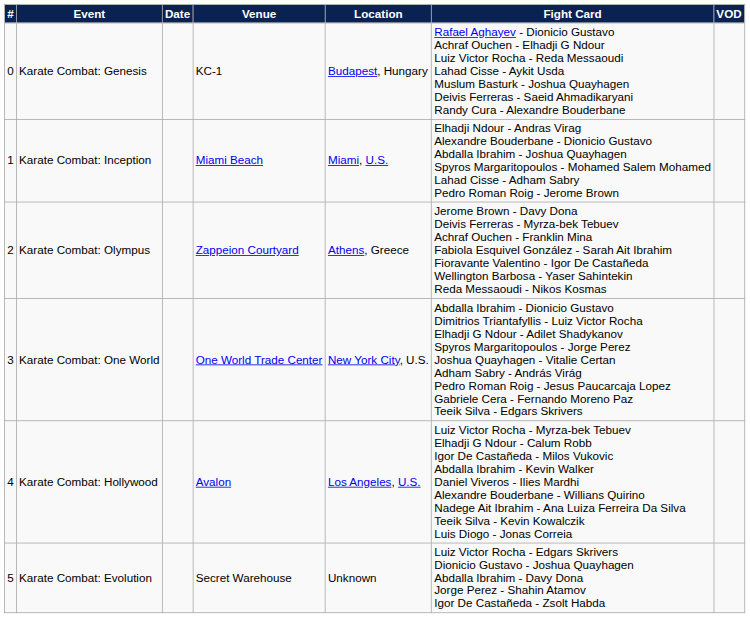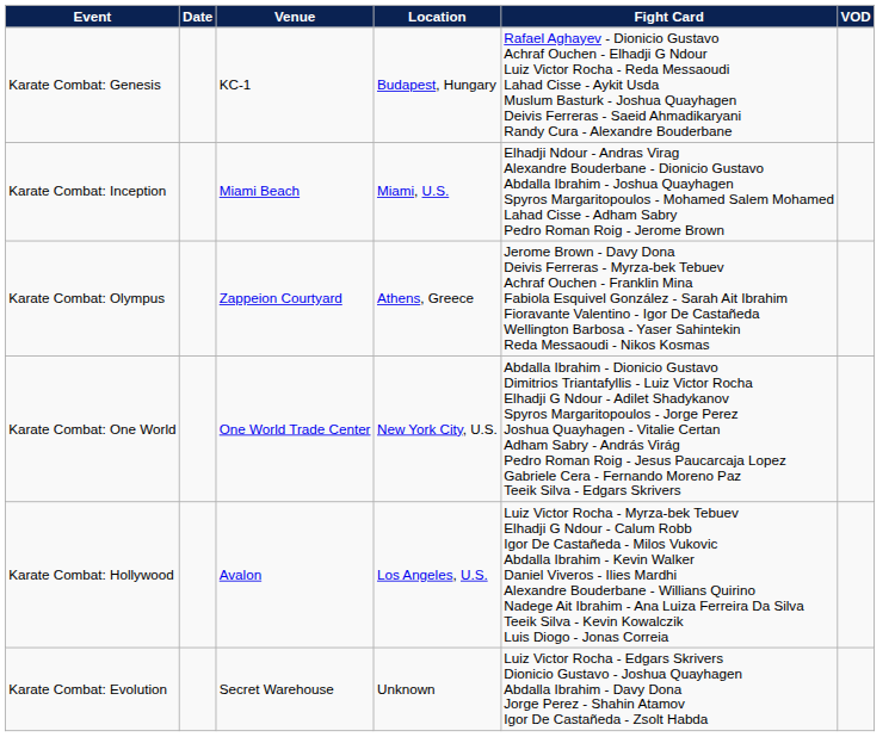- column: # | 0 | 1 | 2 | 3 | 4 | 5
